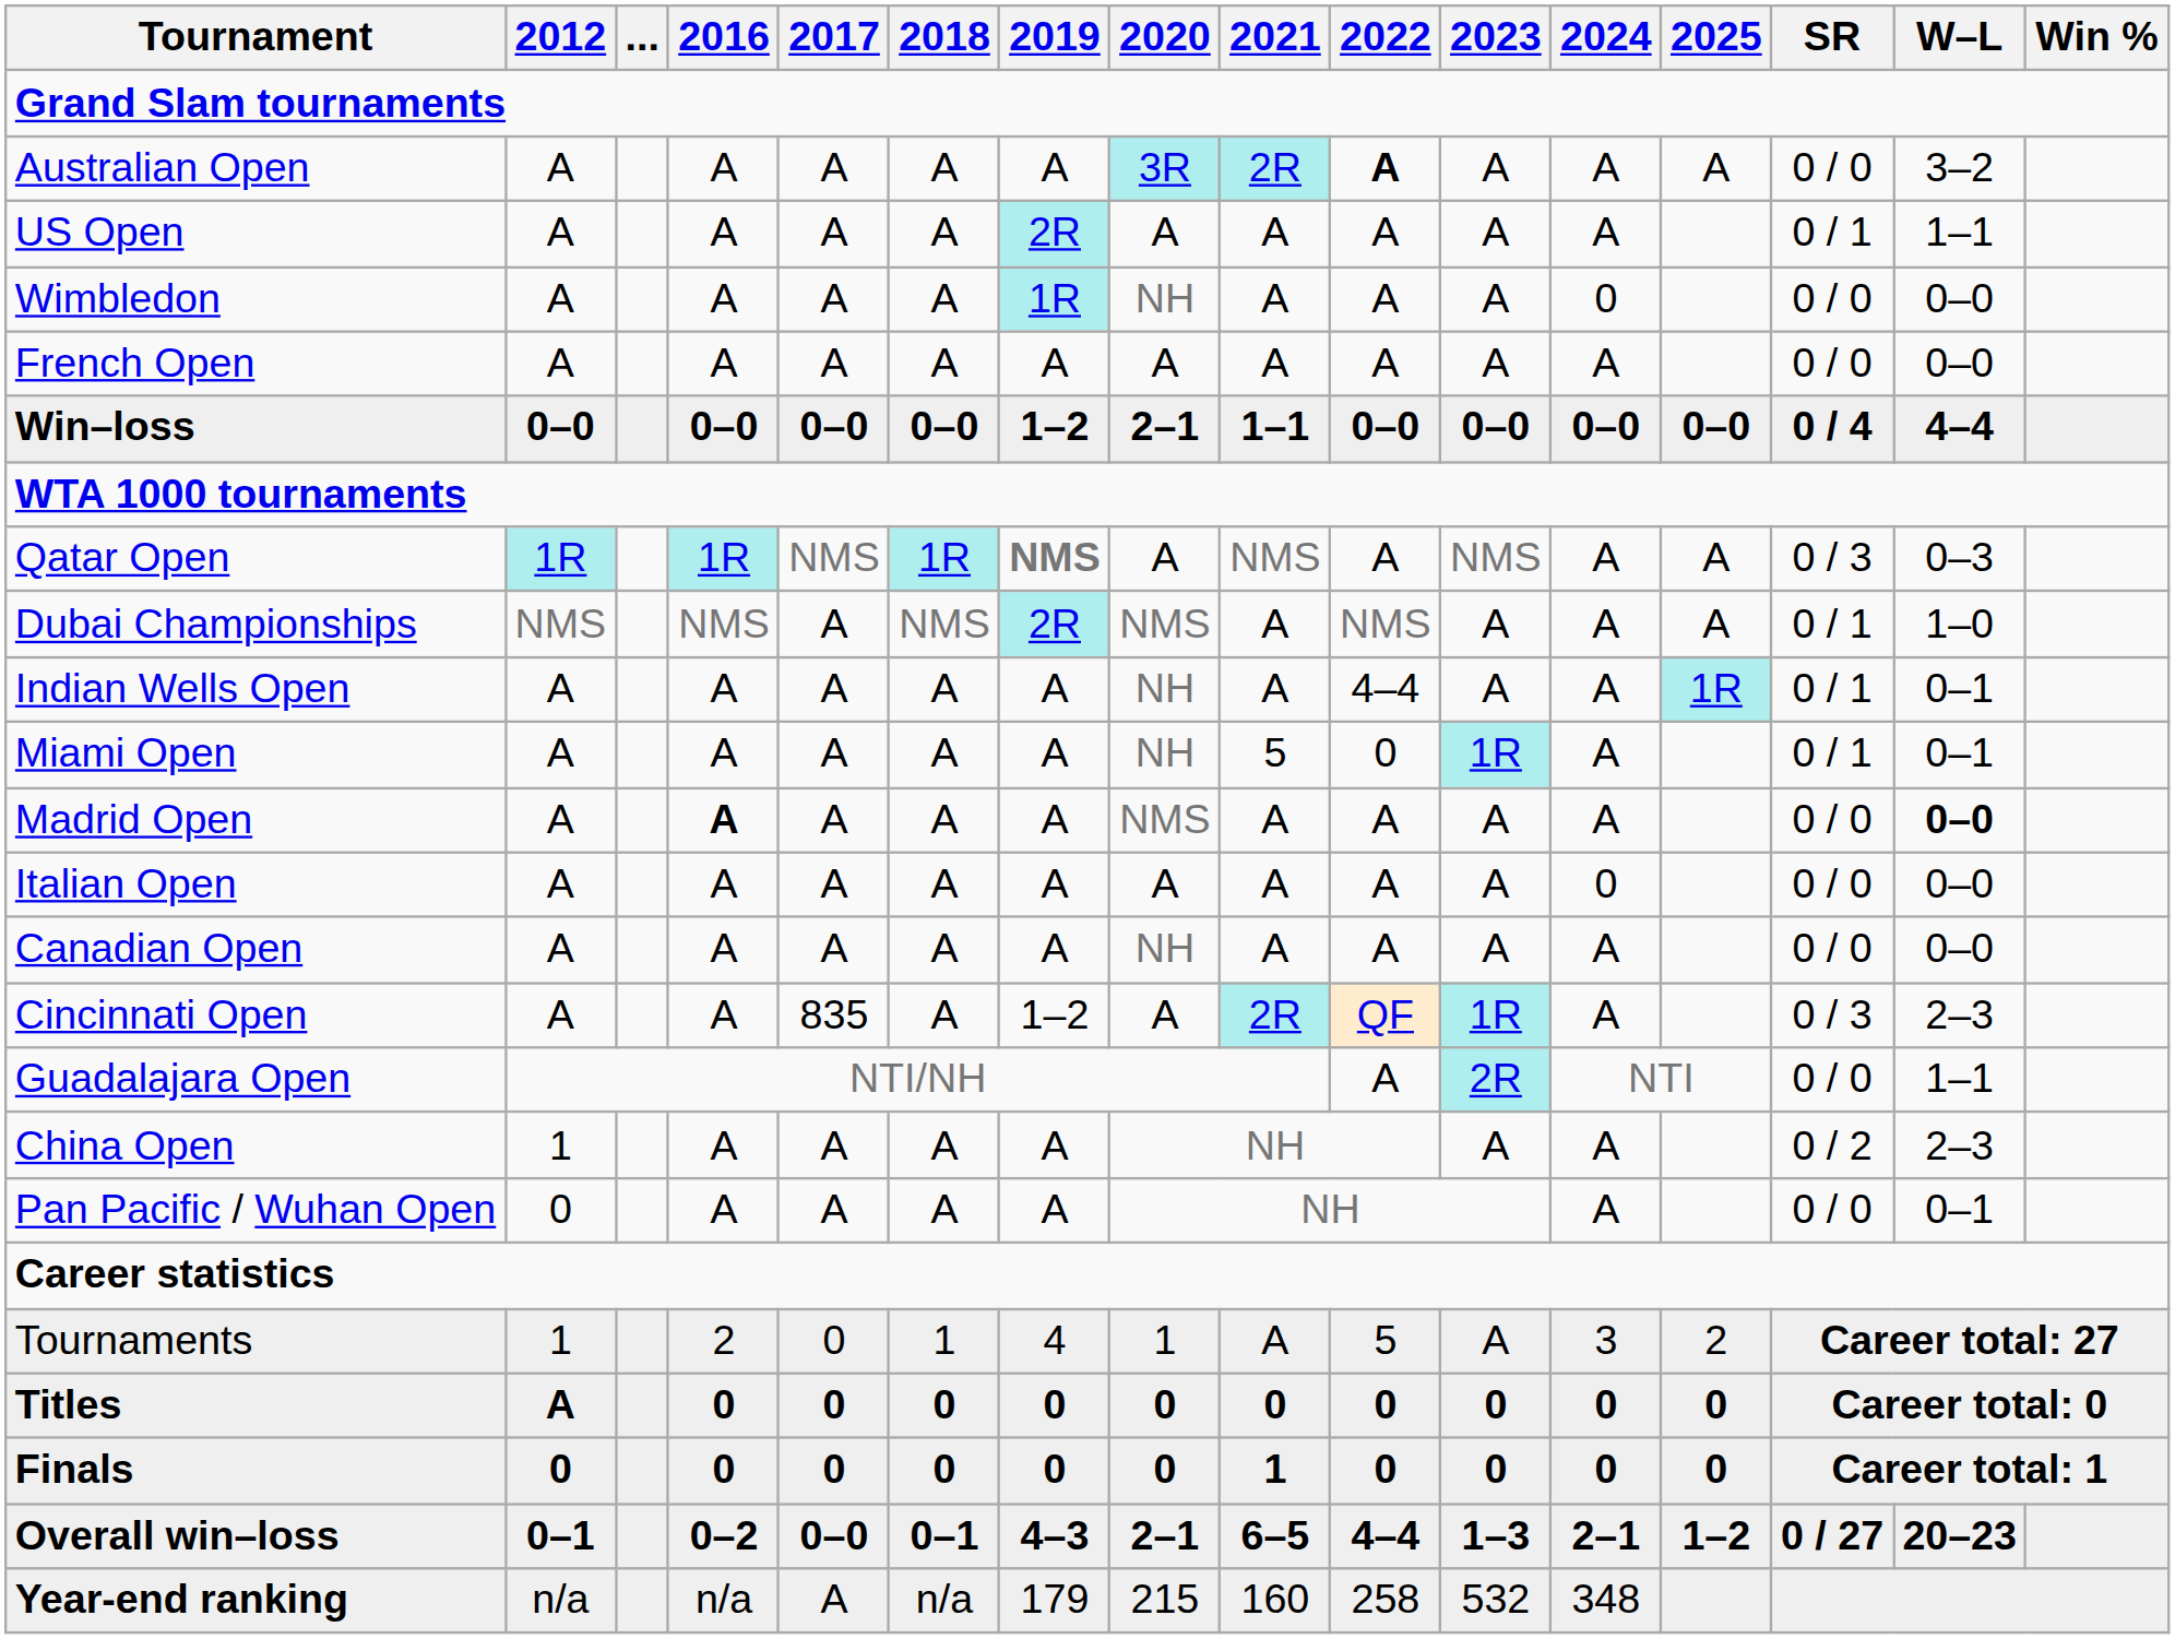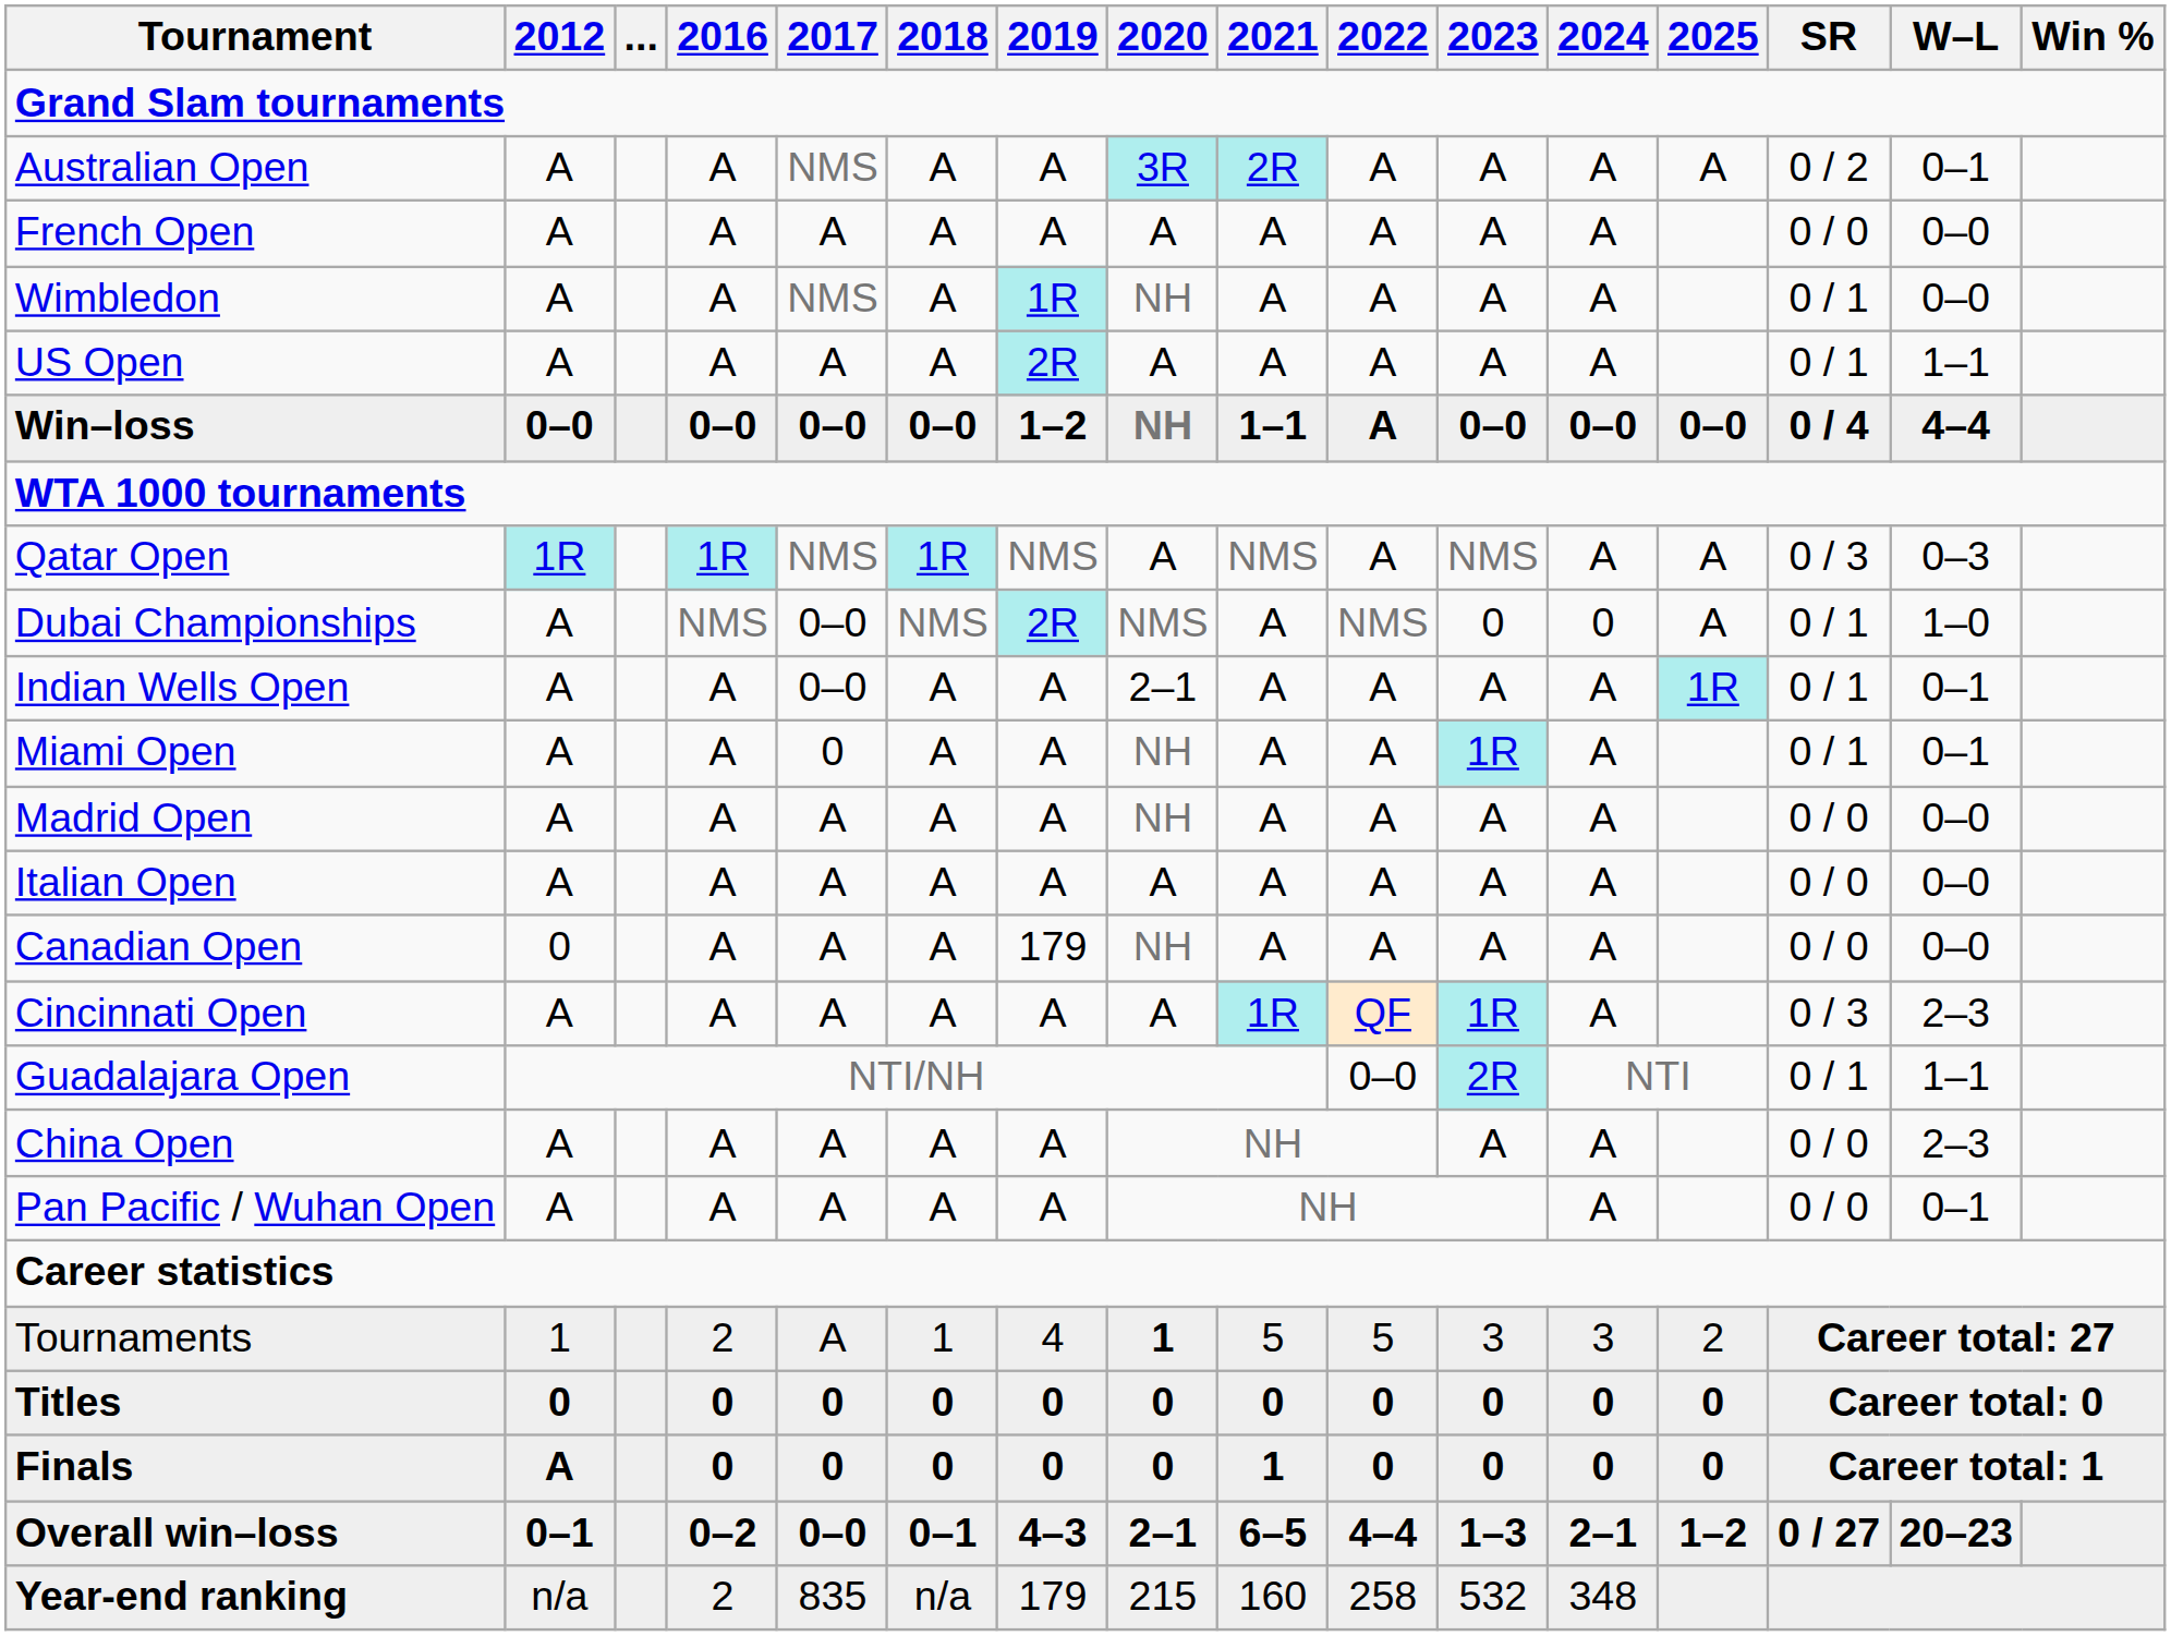Australian Open | 2017: A -> NMS
Australian Open | 2022: bold -> normal
Australian Open | SR: 0 / 0 -> 0 / 2
Australian Open | W–L: 3–2 -> 0–1
rows swapped: French Open <-> US Open
Wimbledon | 2017: A -> NMS
Wimbledon | 2024: 0 -> A
Wimbledon | SR: 0 / 0 -> 0 / 1
Win–loss | 2020: 2–1 -> NH
Win–loss | 2022: 0–0 -> A
Qatar Open | 2019: bold -> normal
Dubai Championships | 2012: NMS -> A
Dubai Championships | 2017: A -> 0–0
Dubai Championships | 2023: A -> 0
Dubai Championships | 2024: A -> 0
Indian Wells Open | 2017: A -> 0–0
Indian Wells Open | 2020: NH -> 2–1
Indian Wells Open | 2022: 4–4 -> A
Miami Open | 2017: A -> 0
Miami Open | 2021: 5 -> A
Miami Open | 2022: 0 -> A
Madrid Open | 2016: bold -> normal
Madrid Open | 2020: NMS -> NH
Madrid Open | W–L: bold -> normal
Italian Open | 2024: 0 -> A
Canadian Open | 2012: A -> 0
Canadian Open | 2019: A -> 179
Cincinnati Open | 2017: 835 -> A
Cincinnati Open | 2019: 1–2 -> A
Cincinnati Open | 2021: 2R -> 1R
Guadalajara Open | 2022: A -> 0–0
Guadalajara Open | SR: 0 / 0 -> 0 / 1
China Open | 2012: 1 -> A
China Open | SR: 0 / 2 -> 0 / 0
Pan Pacific / Wuhan Open | 2012: 0 -> A
Tournaments | 2017: 0 -> A
Tournaments | 2020: normal -> bold
Tournaments | 2021: A -> 5
Tournaments | 2023: A -> 3
Titles | 2012: A -> 0
Finals | 2012: 0 -> A
Year-end ranking | 2016: n/a -> 2
Year-end ranking | 2017: A -> 835
